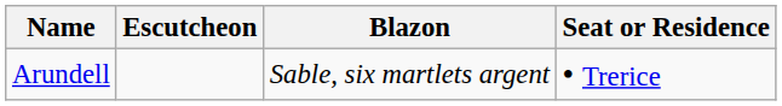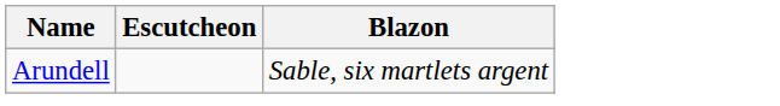- column: Seat or Residence | • Trerice
